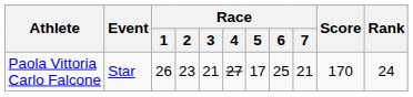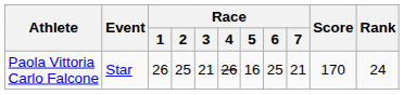Paola Vittoria Carlo Falcone | Race / 2: 23 -> 25
Paola Vittoria Carlo Falcone | Race / 4: 27 -> 26
Paola Vittoria Carlo Falcone | Race / 5: 17 -> 16
